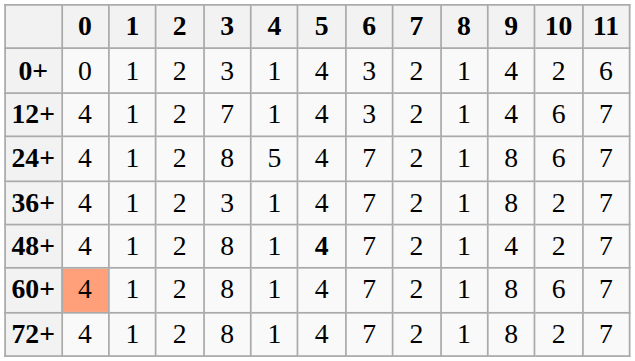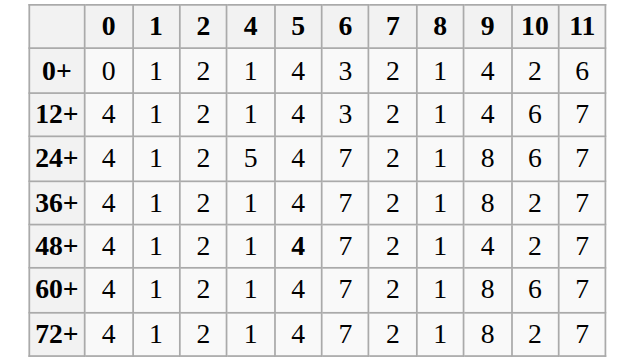- column: 3 | 3 | 7 | 8 | 3 | 8 | 8 | 8
60+ | 0: lightsalmon background -> no background
